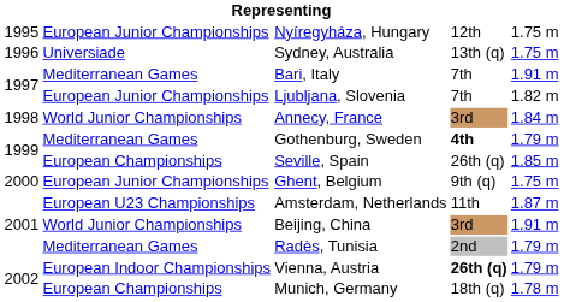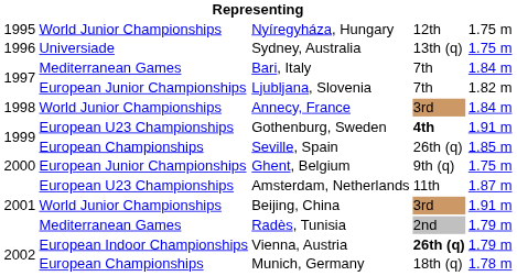Nyíregyháza, Hungary | column 2: European Junior Championships -> World Junior Championships
Bari, Italy | column 5: 1.91 m -> 1.84 m
Gothenburg, Sweden | column 2: Mediterranean Games -> European U23 Championships
Gothenburg, Sweden | column 5: 1.79 m -> 1.91 m
